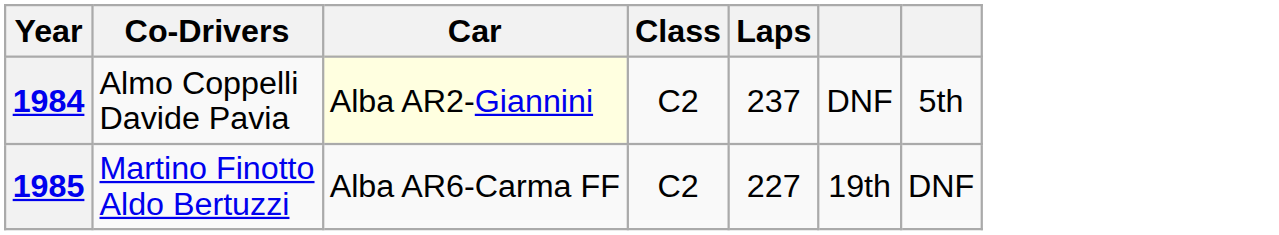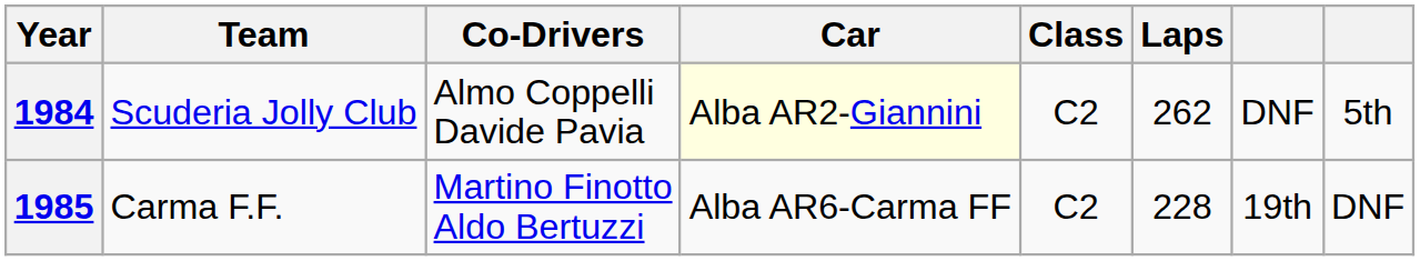+ column: Team | Scuderia Jolly Club | Carma F.F.
1984 | Laps: 237 -> 262
1985 | Laps: 227 -> 228
